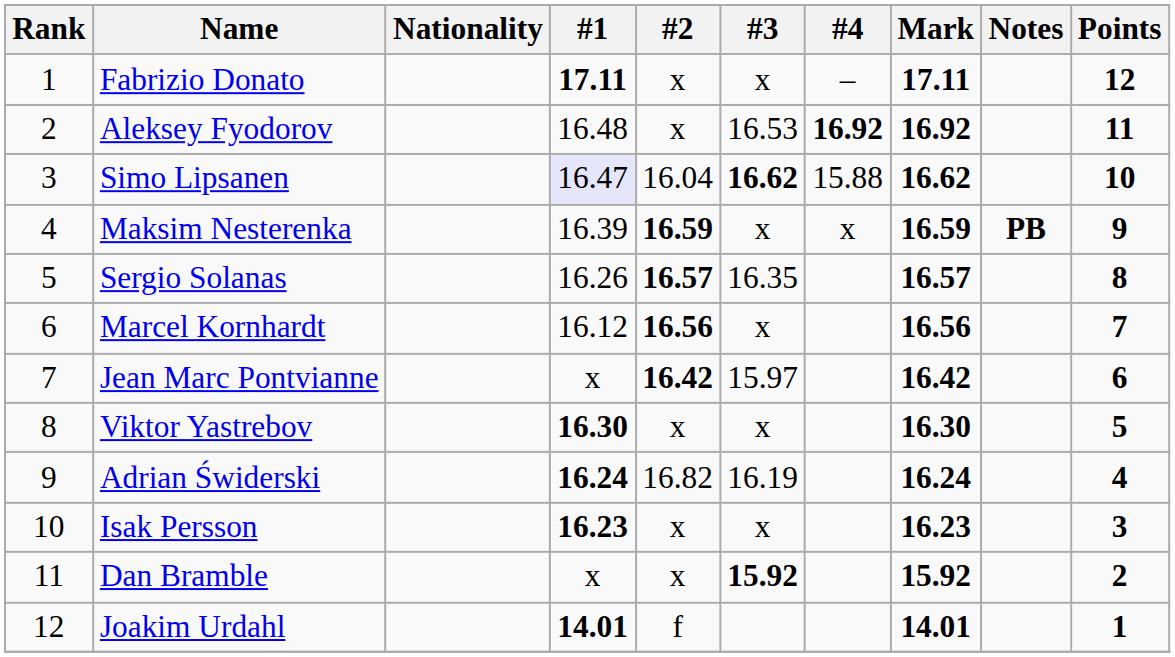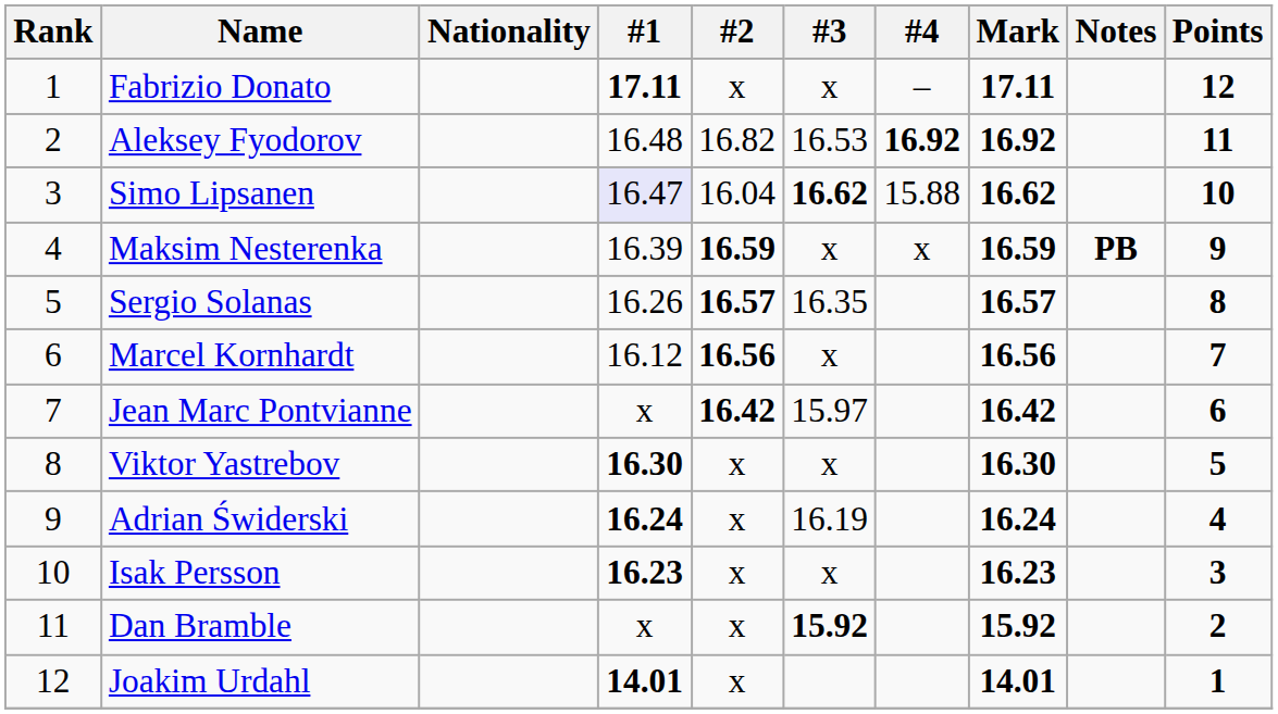Aleksey Fyodorov | #2: x -> 16.82
Adrian Świderski | #2: 16.82 -> x
Joakim Urdahl | #2: f -> x
